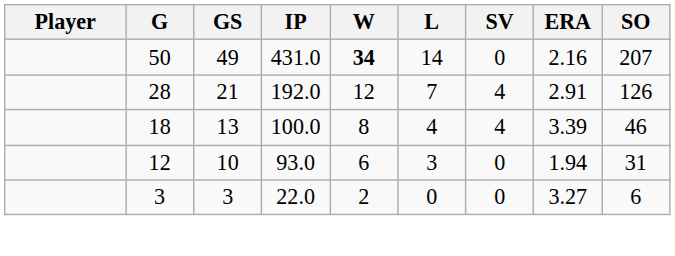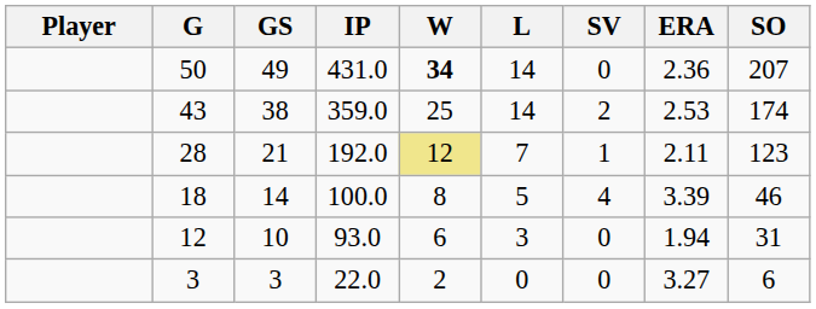50 | ERA: 2.16 -> 2.36
+ row: 43 | 38 | 359.0 | 25 | 14 | 2 | 2.53 | 174
28 | W: no background -> khaki background
28 | SV: 4 -> 1
28 | ERA: 2.91 -> 2.11
28 | SO: 126 -> 123
18 | GS: 13 -> 14
18 | L: 4 -> 5
